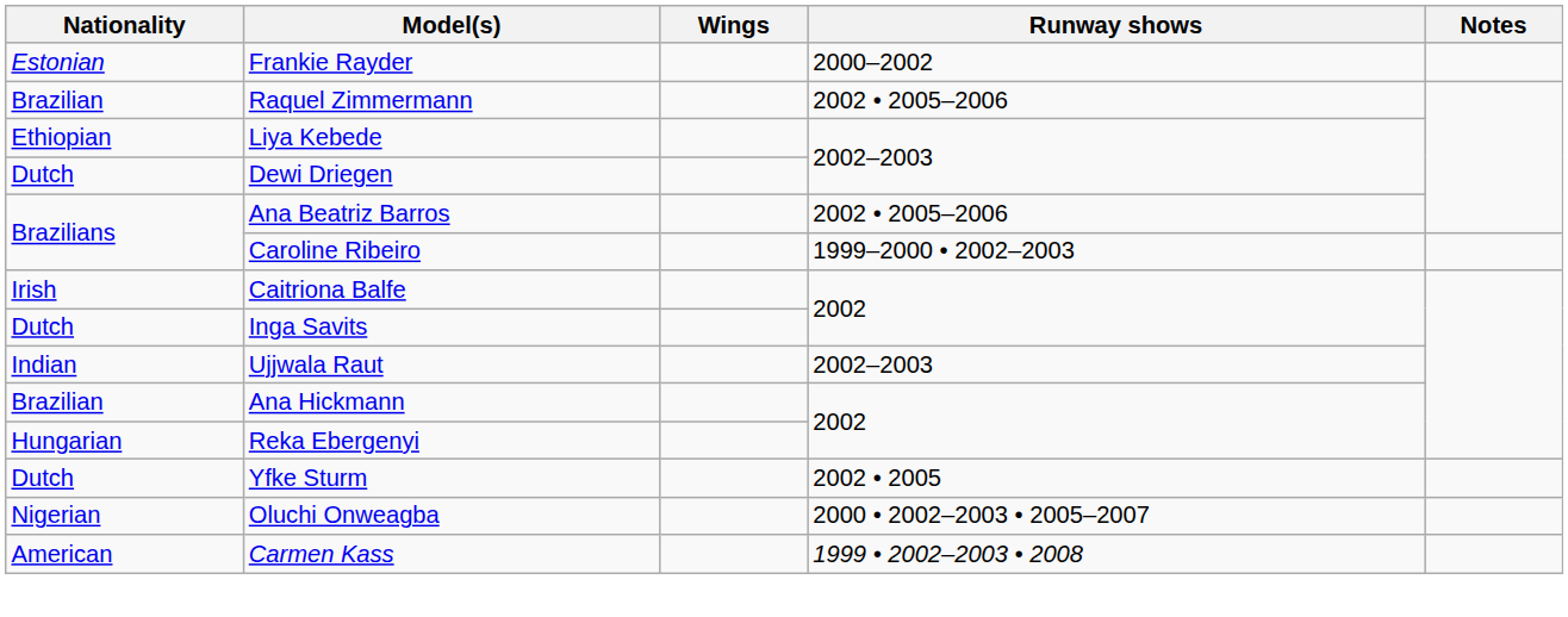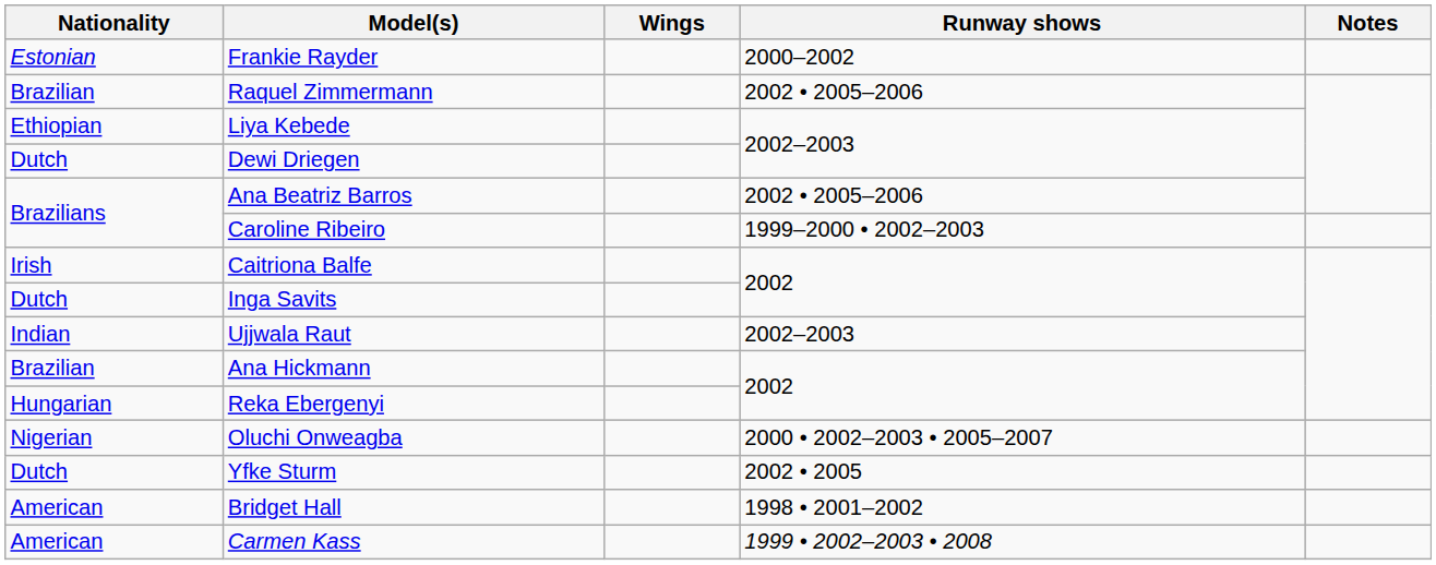rows swapped: Oluchi Onweagba <-> Yfke Sturm
+ row: American | Bridget Hall | 1998 • 2001–2002
